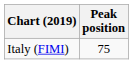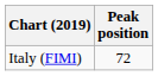Italy (FIMI) | Peak position: 75 -> 72
